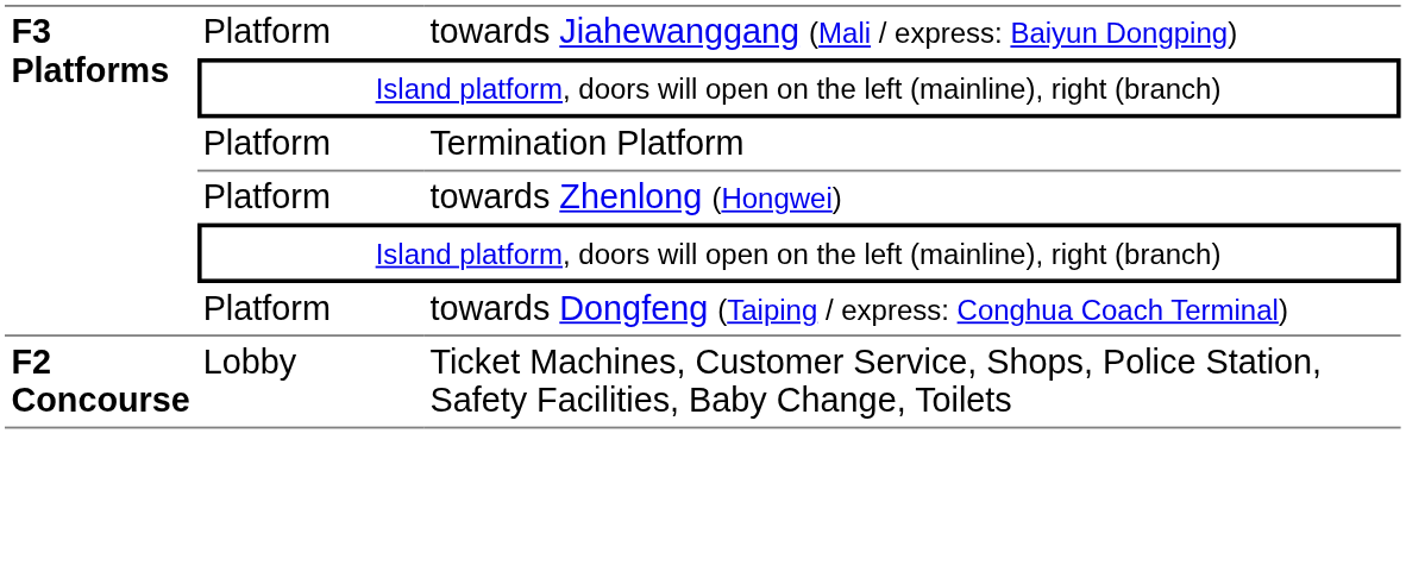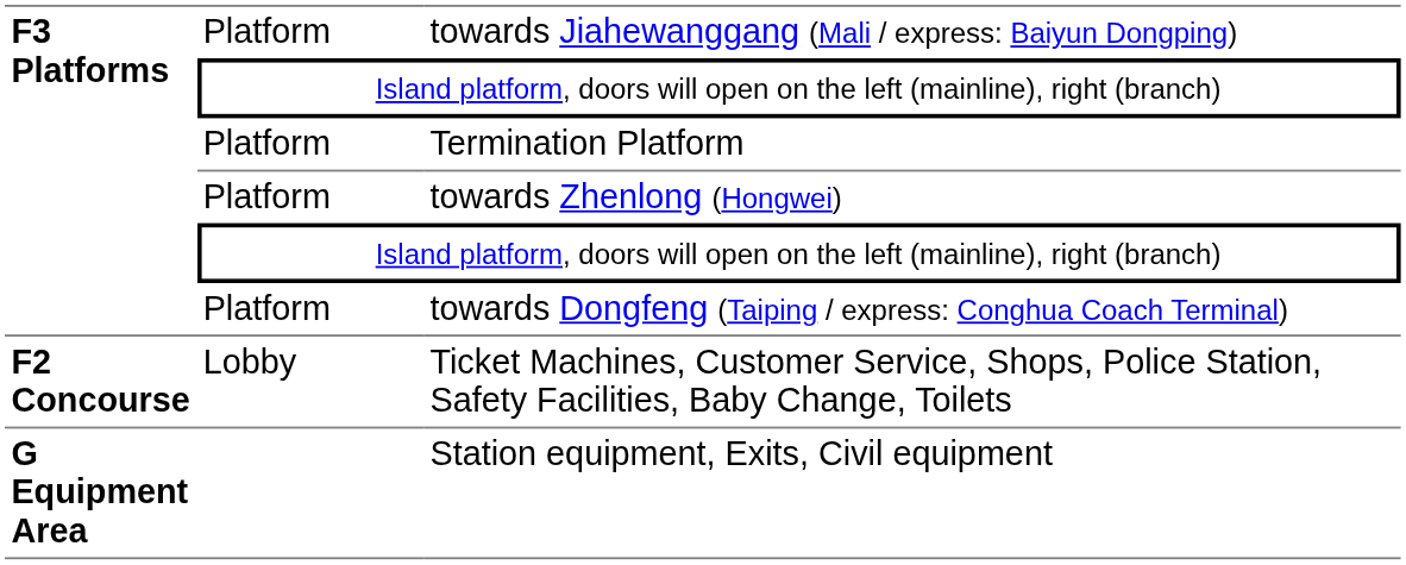+ row: G Equipment Area | Station equipment, Exits, Civil equipment
